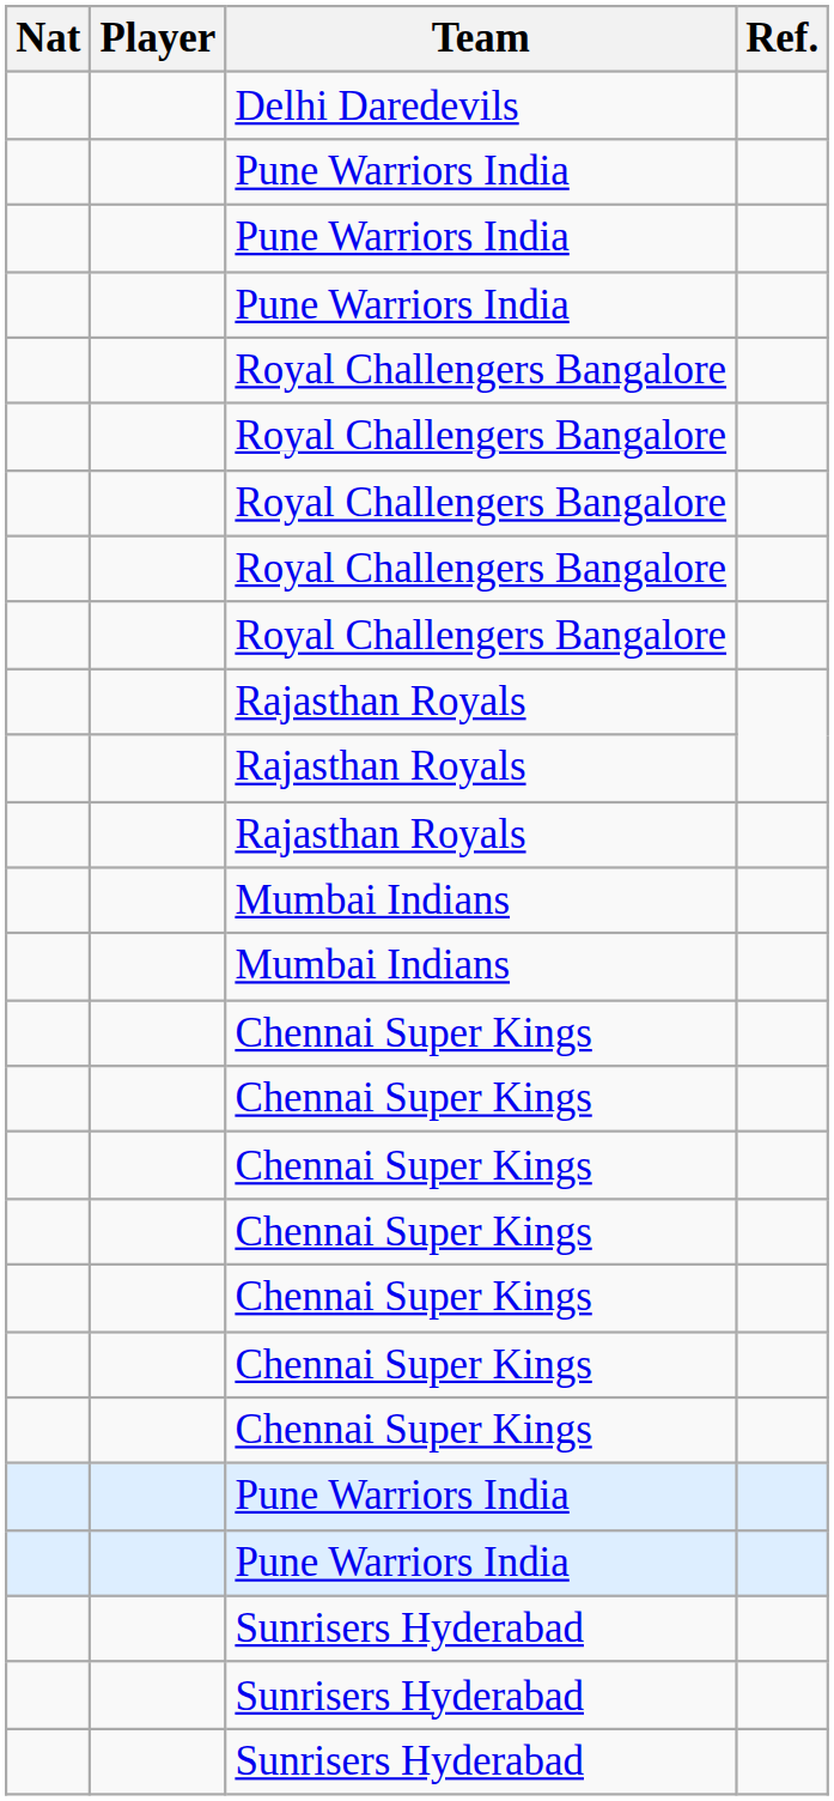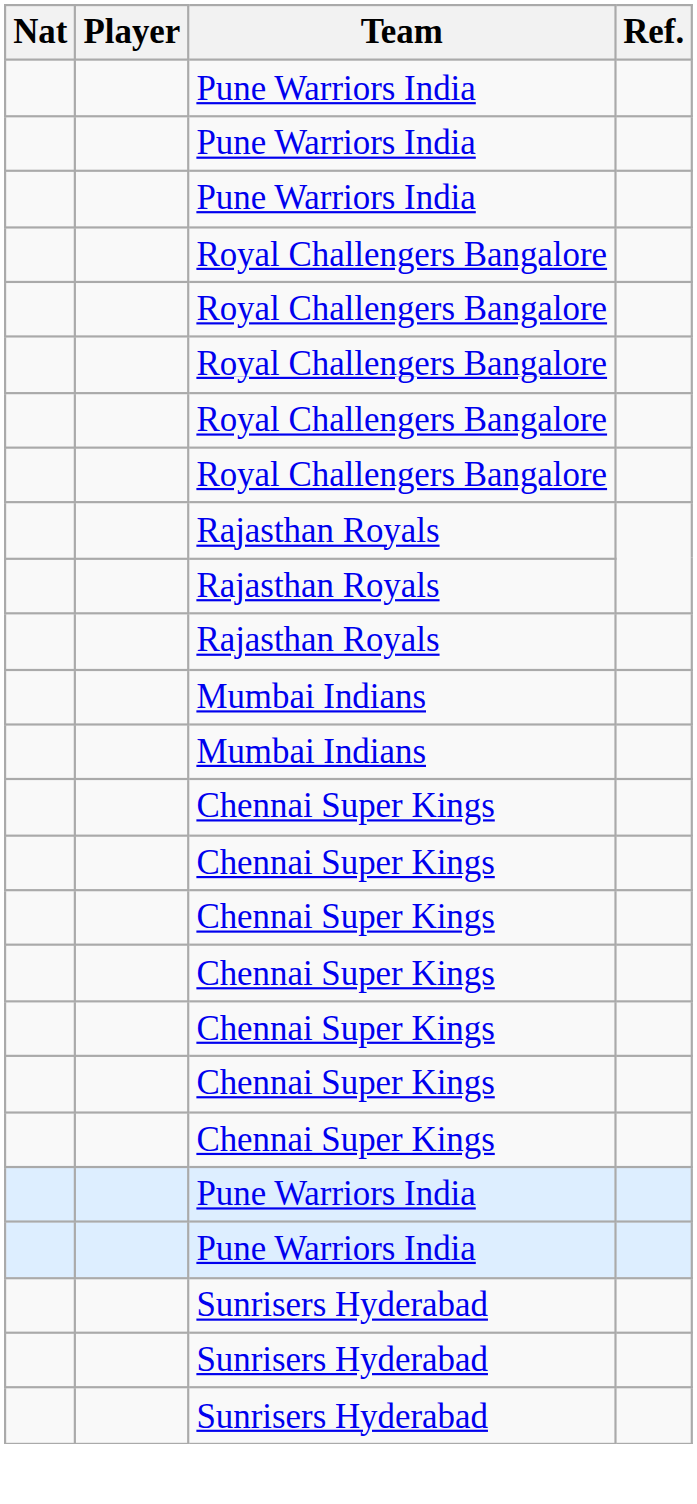- row: Delhi Daredevils
